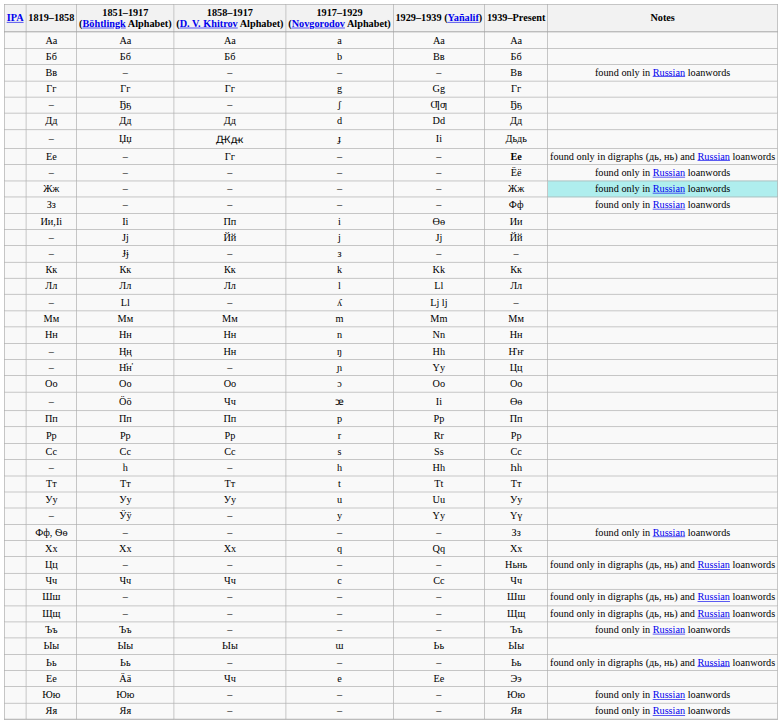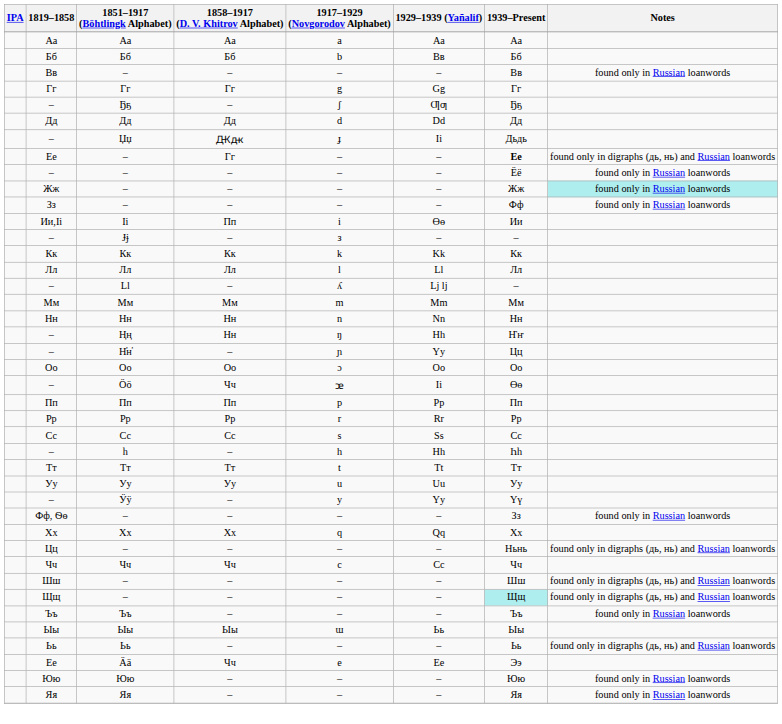- row: – | Јј | Йй | j | Jj | Йй
Щщ / – | 1939–Present: no background -> paleturquoise background
